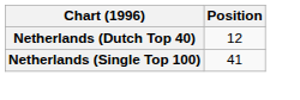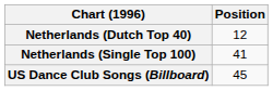+ row: US Dance Club Songs (Billboard) | 45
